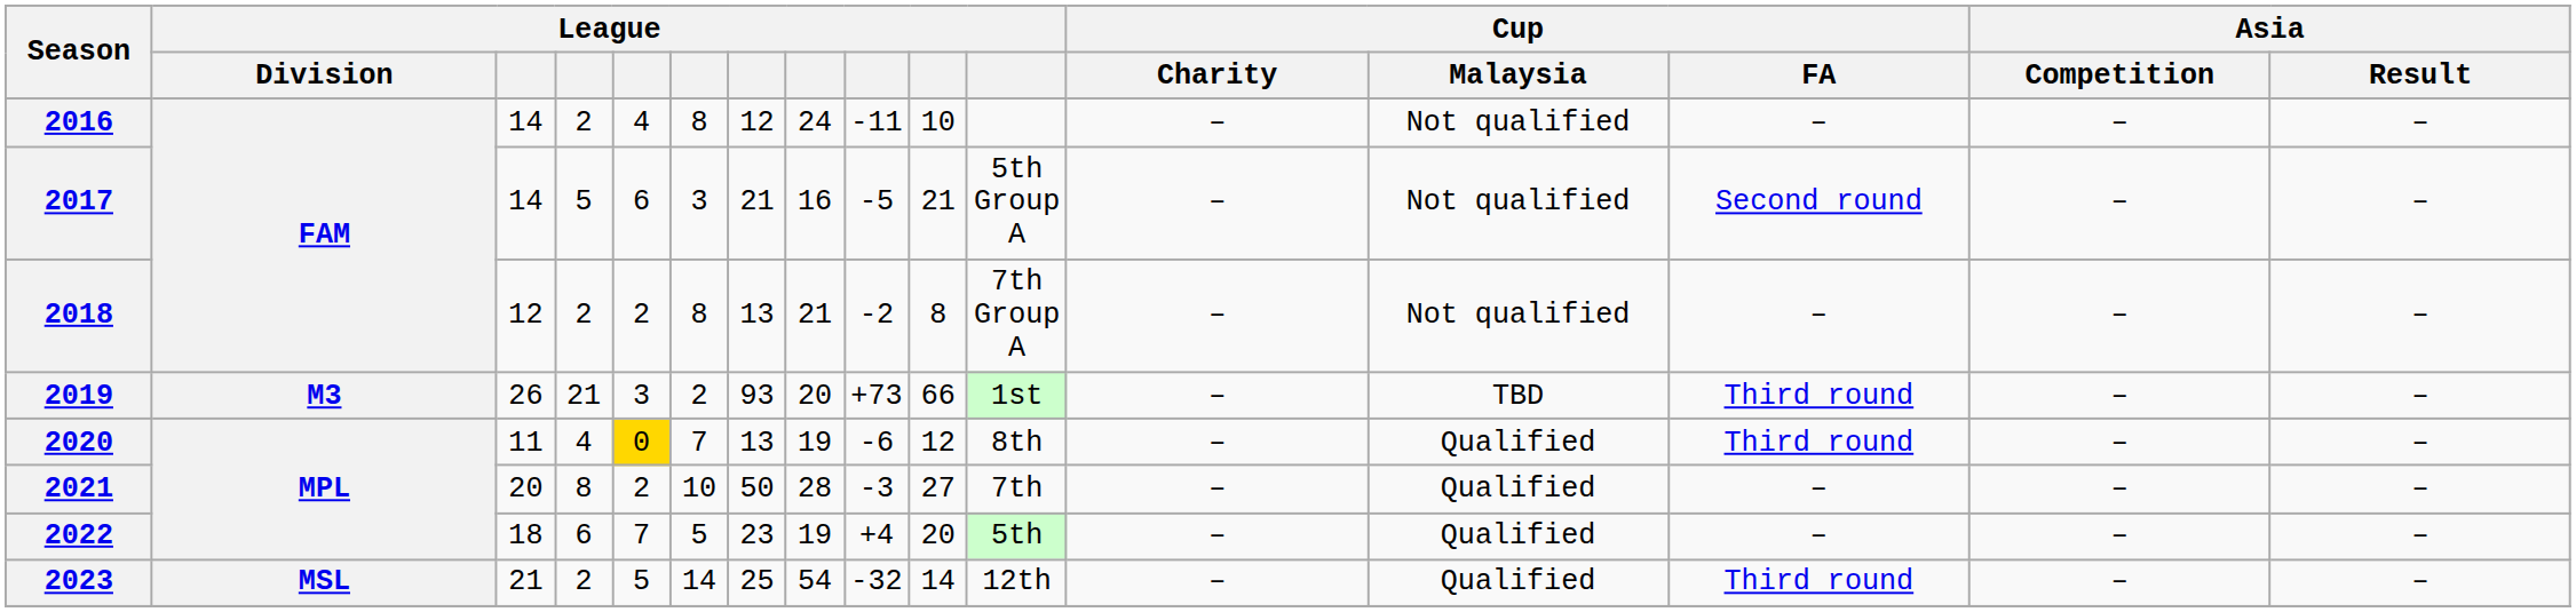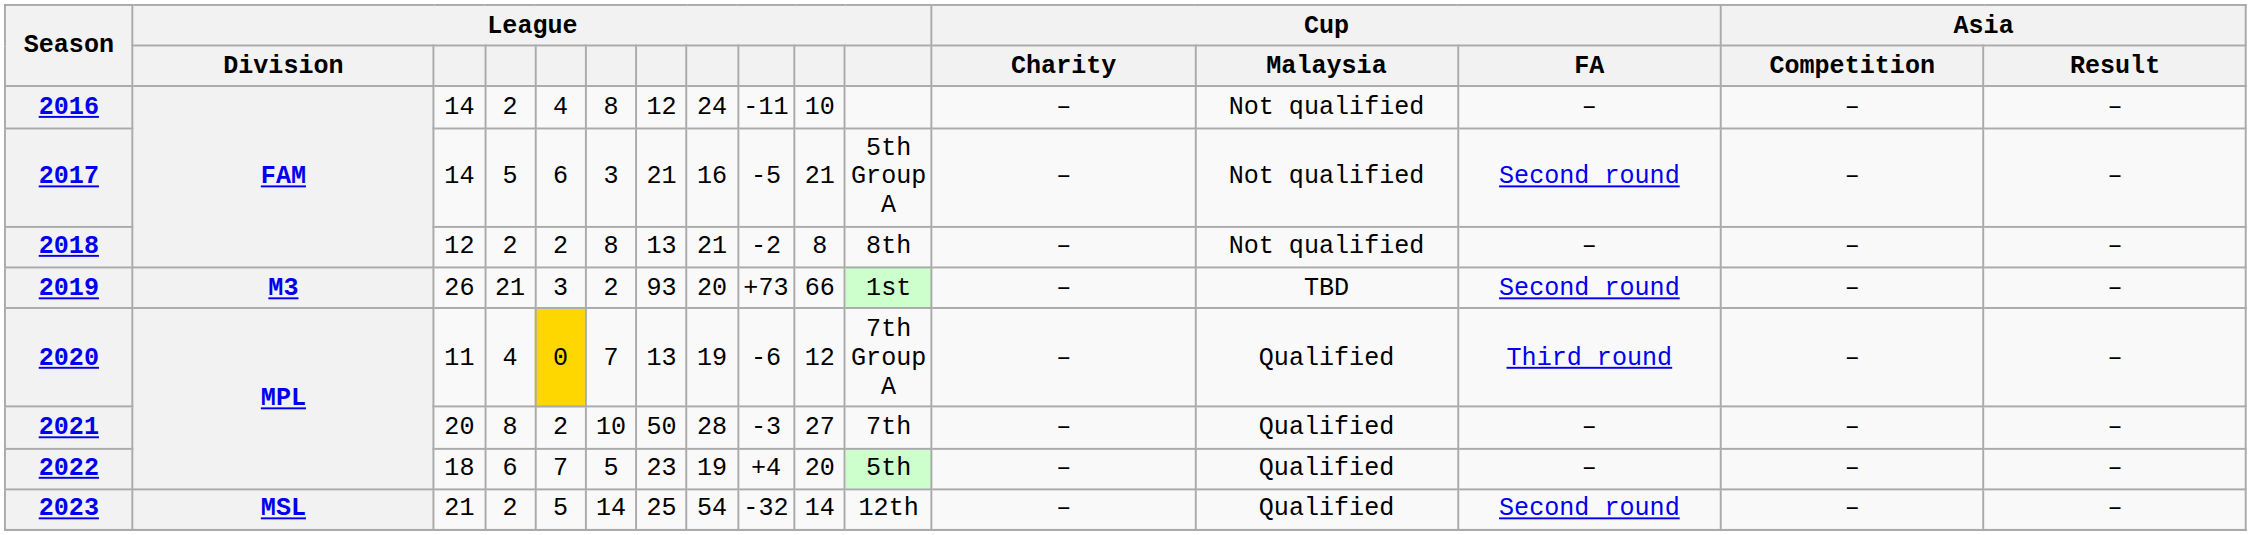2018 | column 11: 7th Group A -> 8th
2019 | Cup / FA: Third round -> Second round
2020 | column 11: 8th -> 7th Group A
2023 | Cup / FA: Third round -> Second round
